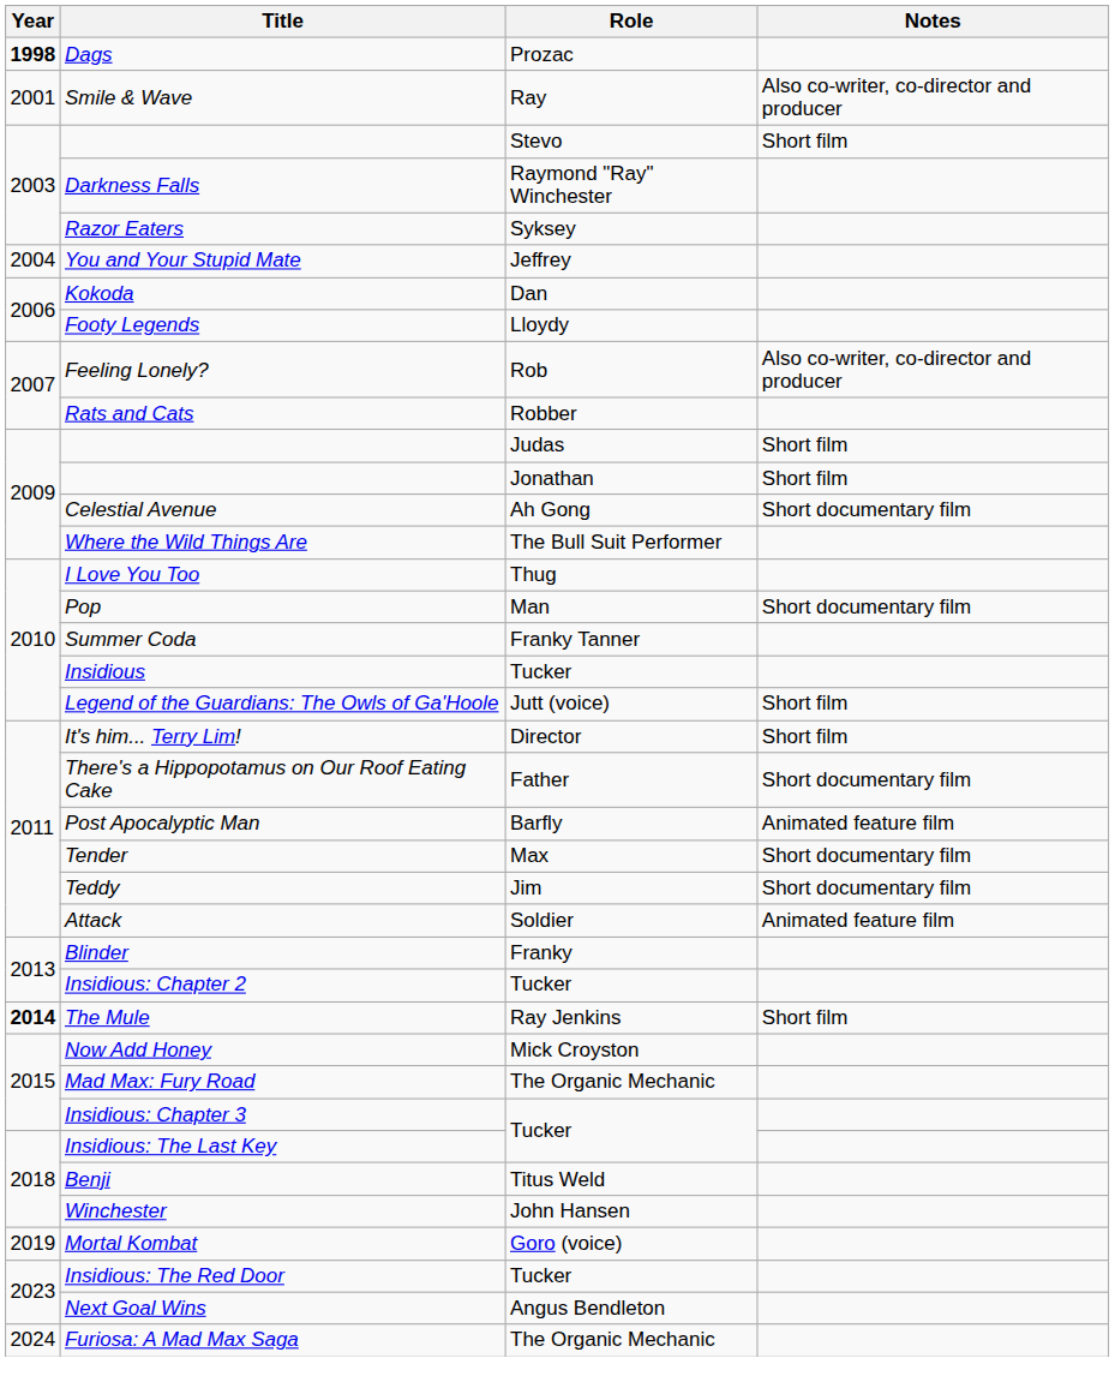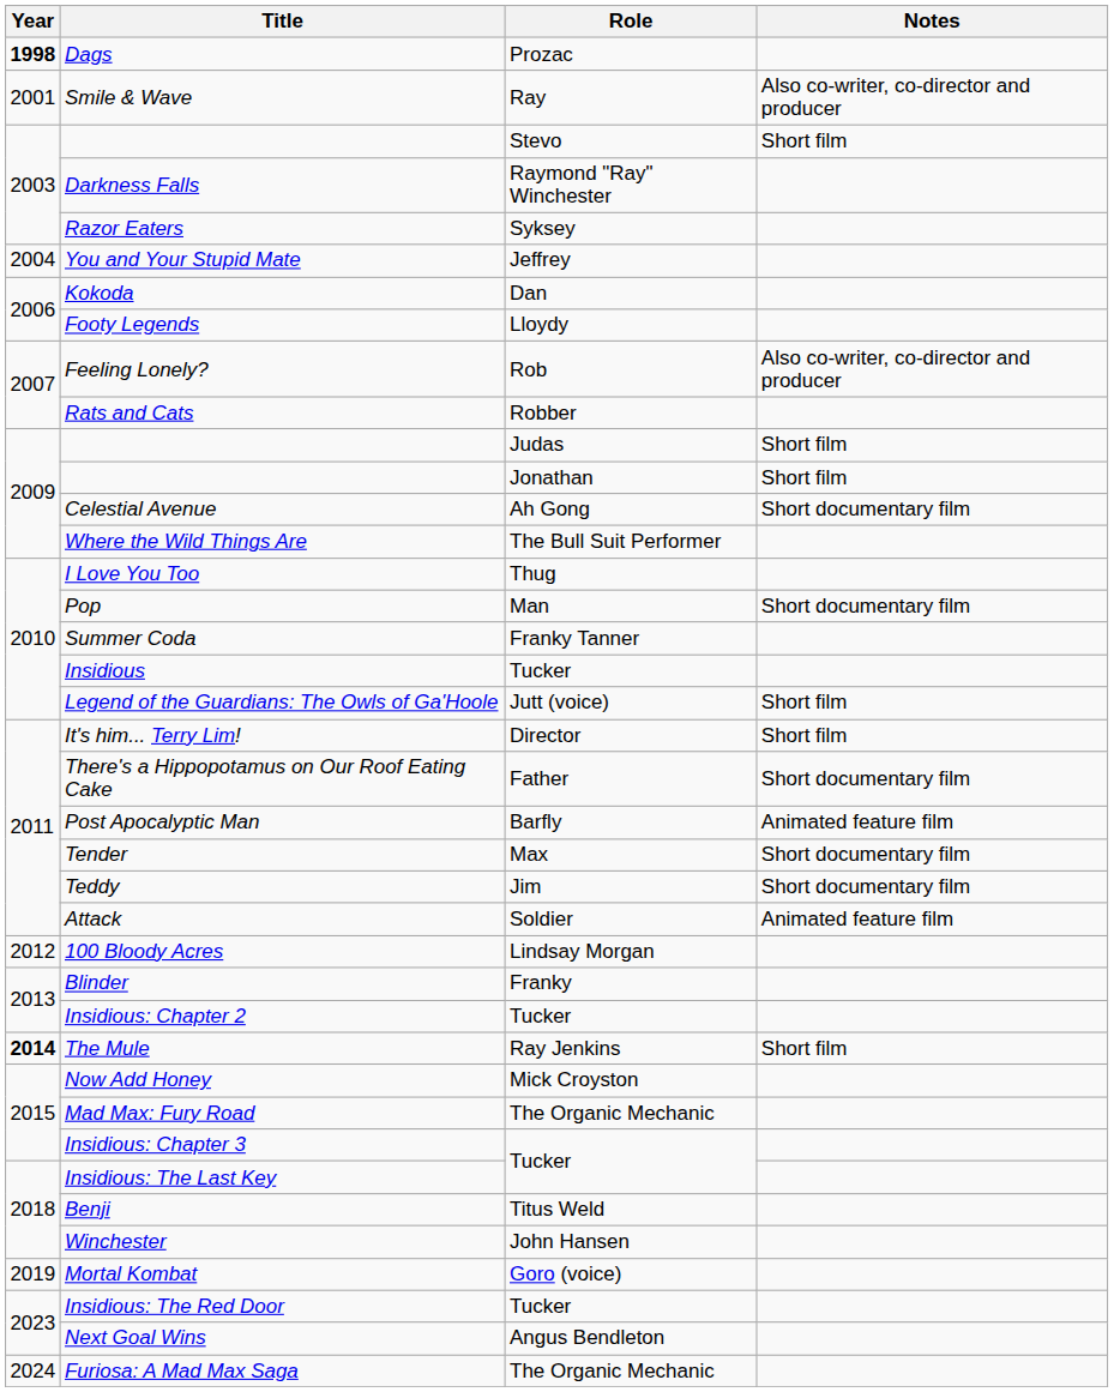+ row: 2012 | 100 Bloody Acres | Lindsay Morgan
